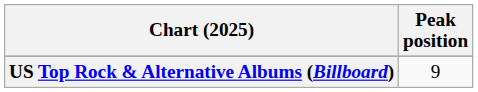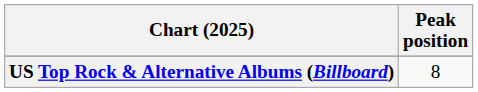US Top Rock & Alternative Albums (Billboard) | Peak position: 9 -> 8
